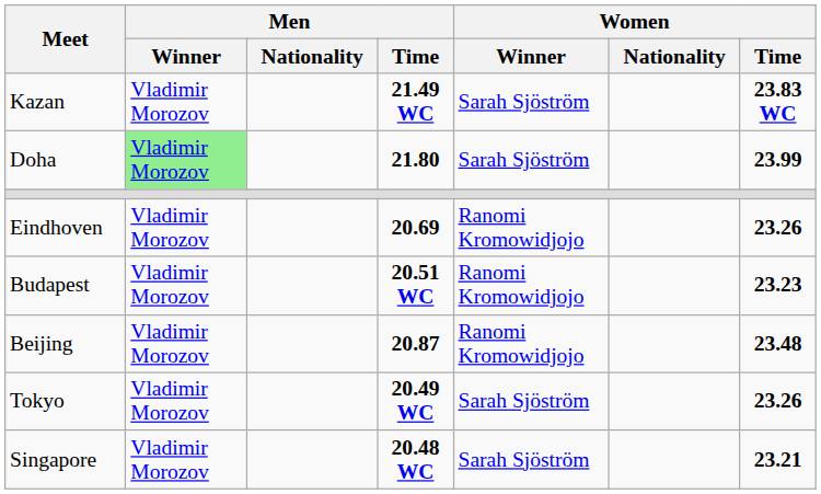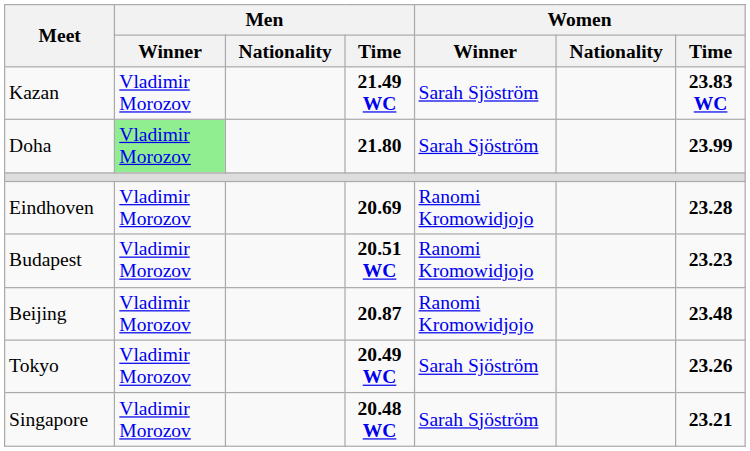Eindhoven | Women / Time: 23.26 -> 23.28
